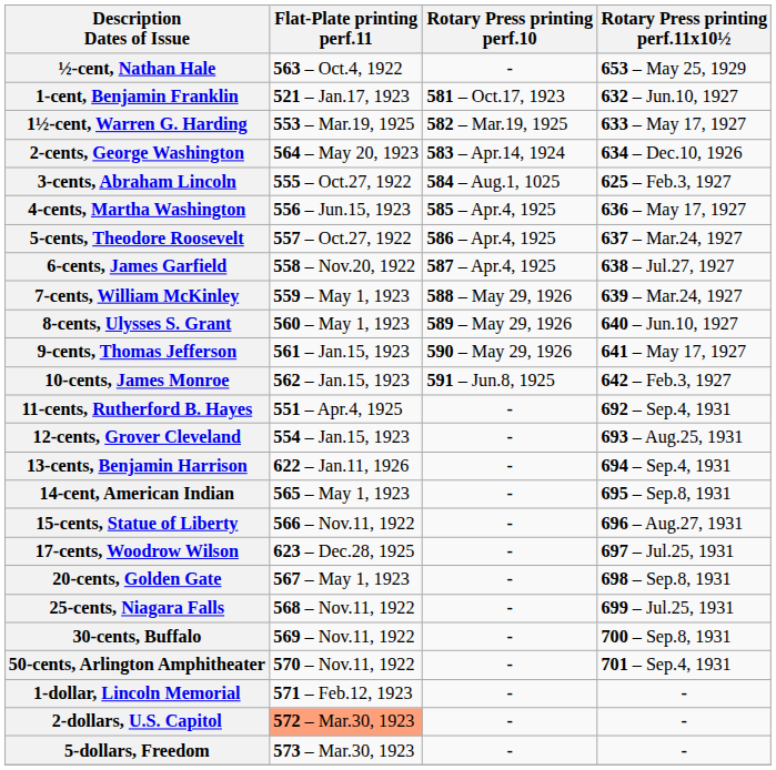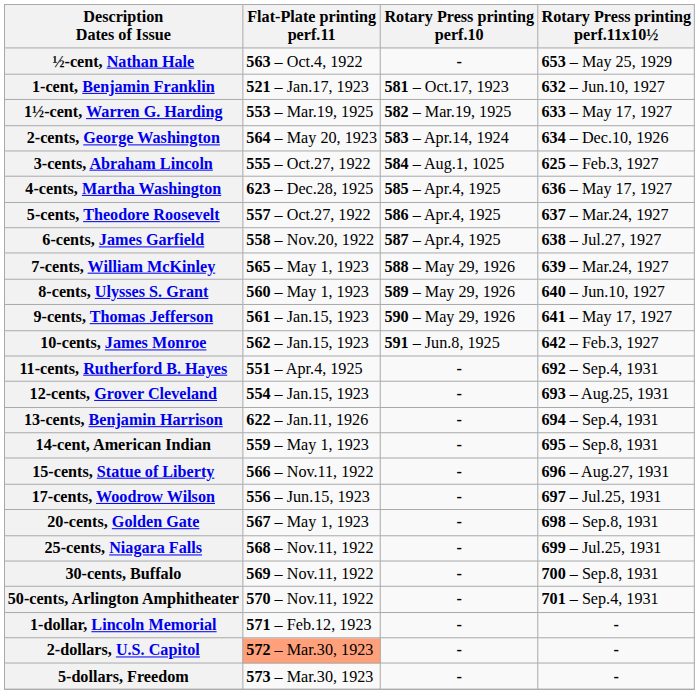4-cents, Martha Washington | Flat-Plate printing perf.11: 556 – Jun.15, 1923 -> 623 – Dec.28, 1925
7-cents, William McKinley | Flat-Plate printing perf.11: 559 – May 1, 1923 -> 565 – May 1, 1923
14-cent, American Indian | Flat-Plate printing perf.11: 565 – May 1, 1923 -> 559 – May 1, 1923
17-cents, Woodrow Wilson | Flat-Plate printing perf.11: 623 – Dec.28, 1925 -> 556 – Jun.15, 1923
